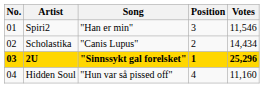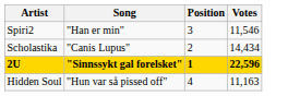- column: No. | 01 | 02 | 03 | 04
2U | Votes: 25,296 -> 22,596
Hidden Soul | Votes: 11,160 -> 11,163
